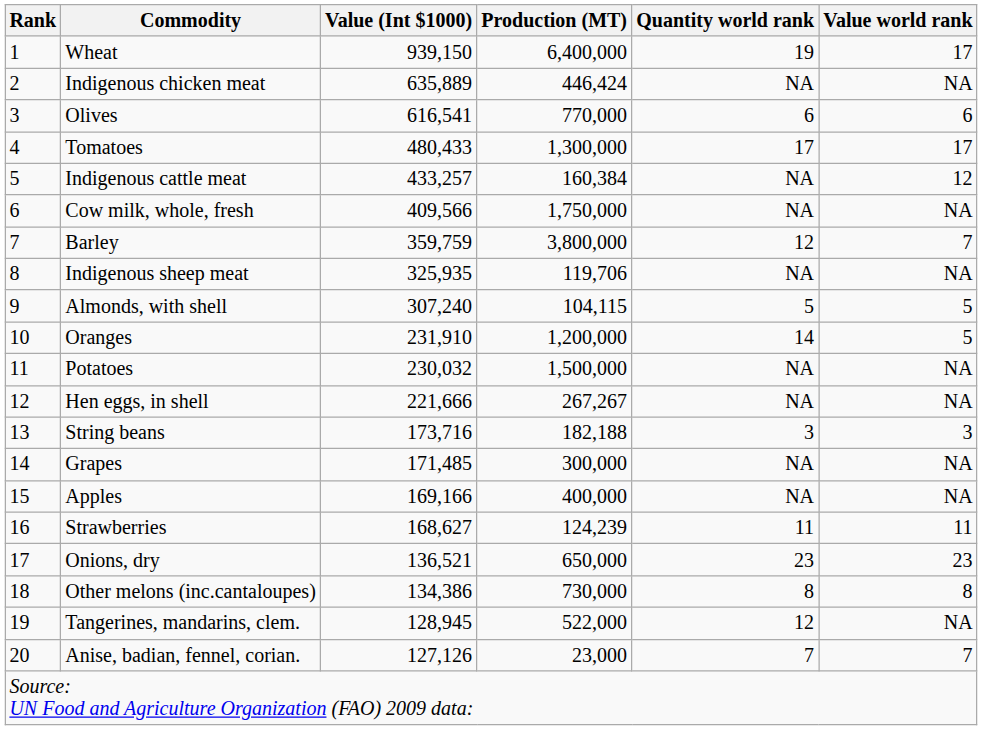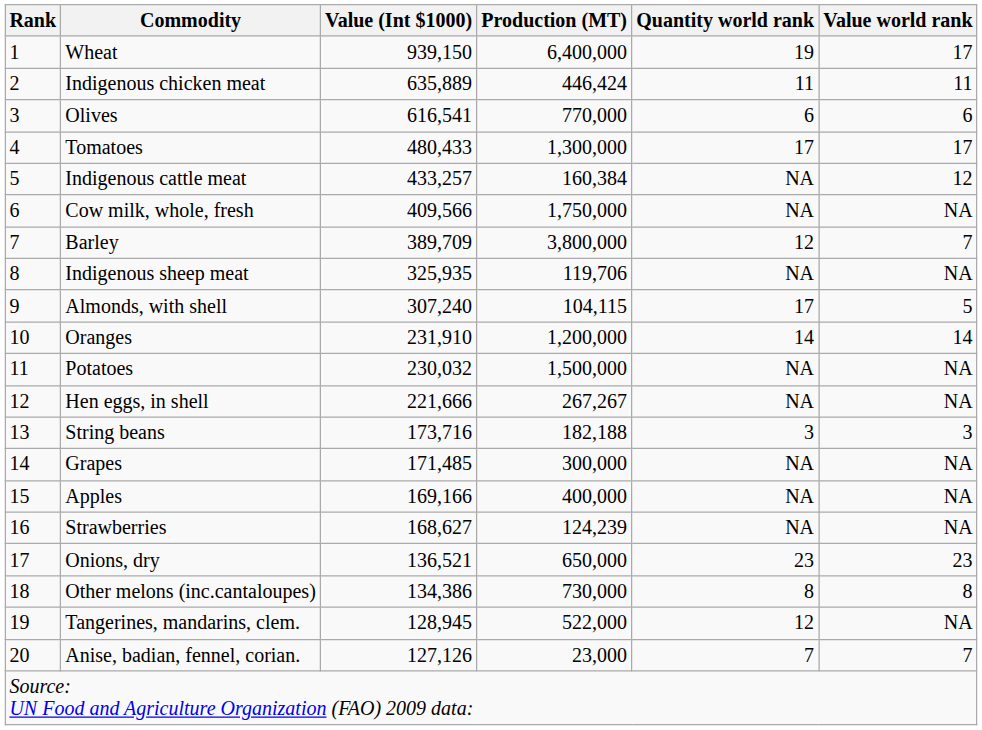Indigenous chicken meat | Quantity world rank: NA -> 11
Indigenous chicken meat | Value world rank: NA -> 11
Barley | Value (Int $1000): 359,759 -> 389,709
Almonds, with shell | Quantity world rank: 5 -> 17
Oranges | Value world rank: 5 -> 14
Strawberries | Quantity world rank: 11 -> NA
Strawberries | Value world rank: 11 -> NA
